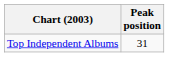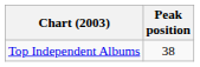Top Independent Albums | Peak position: 31 -> 38
